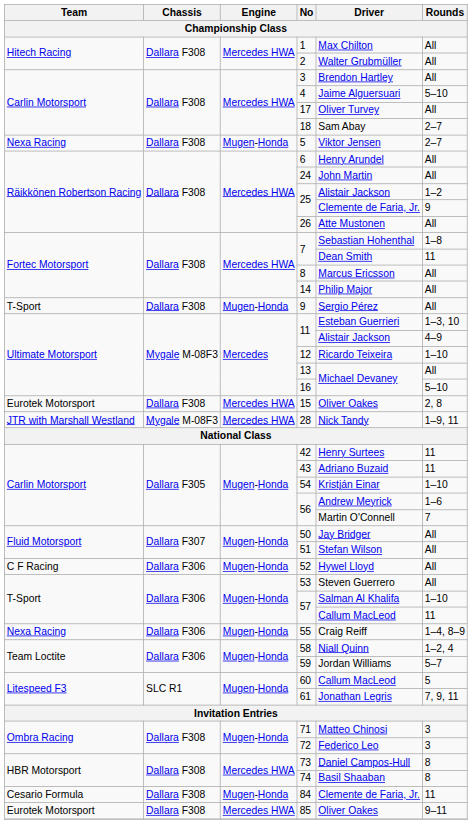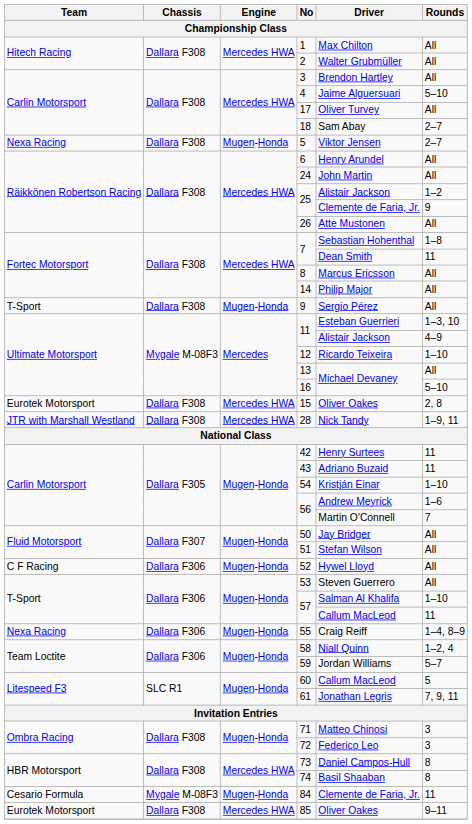28 | Chassis: Mygale M-08F3 -> Dallara F308
84 | Chassis: Dallara F308 -> Mygale M-08F3
